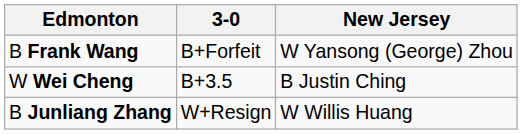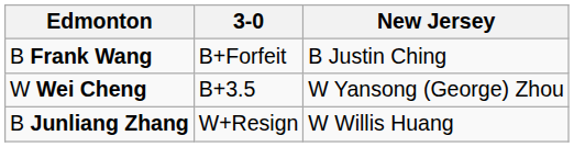B Frank Wang | New Jersey: W Yansong (George) Zhou -> B Justin Ching
W Wei Cheng | New Jersey: B Justin Ching -> W Yansong (George) Zhou
